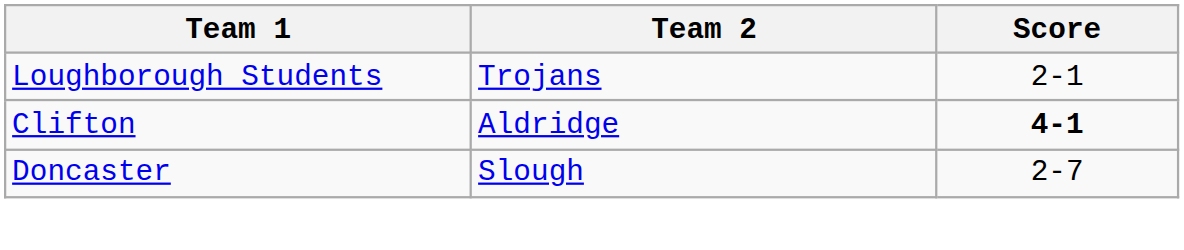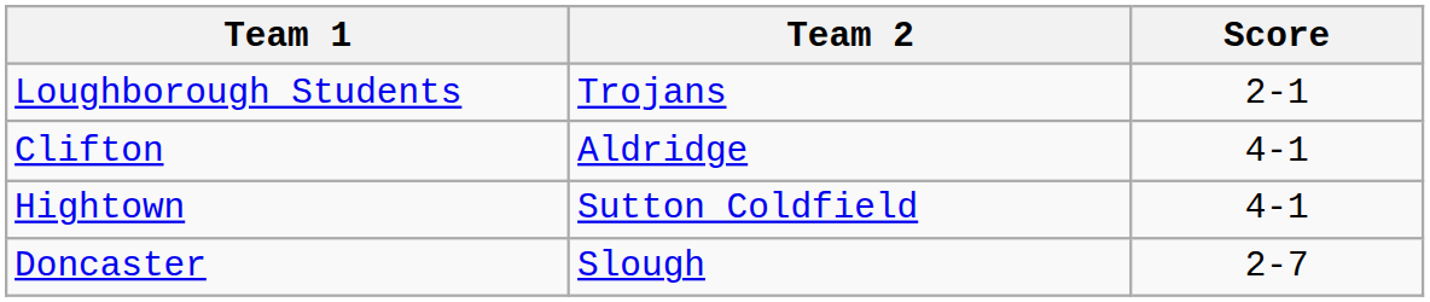Clifton | Score: bold -> normal
+ row: Hightown | Sutton Coldfield | 4-1
